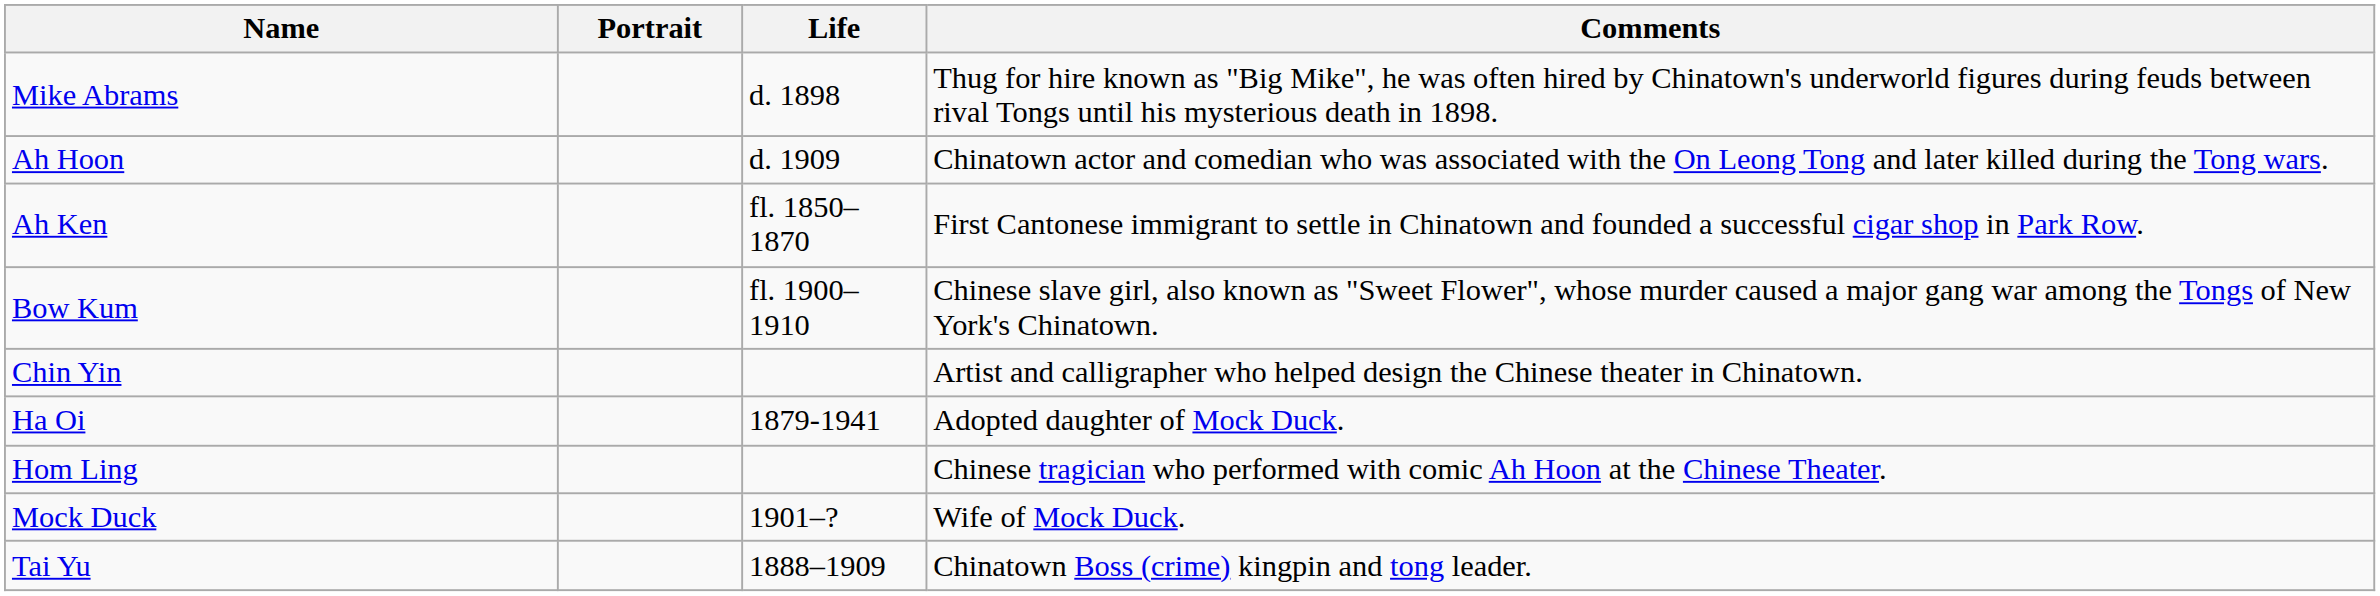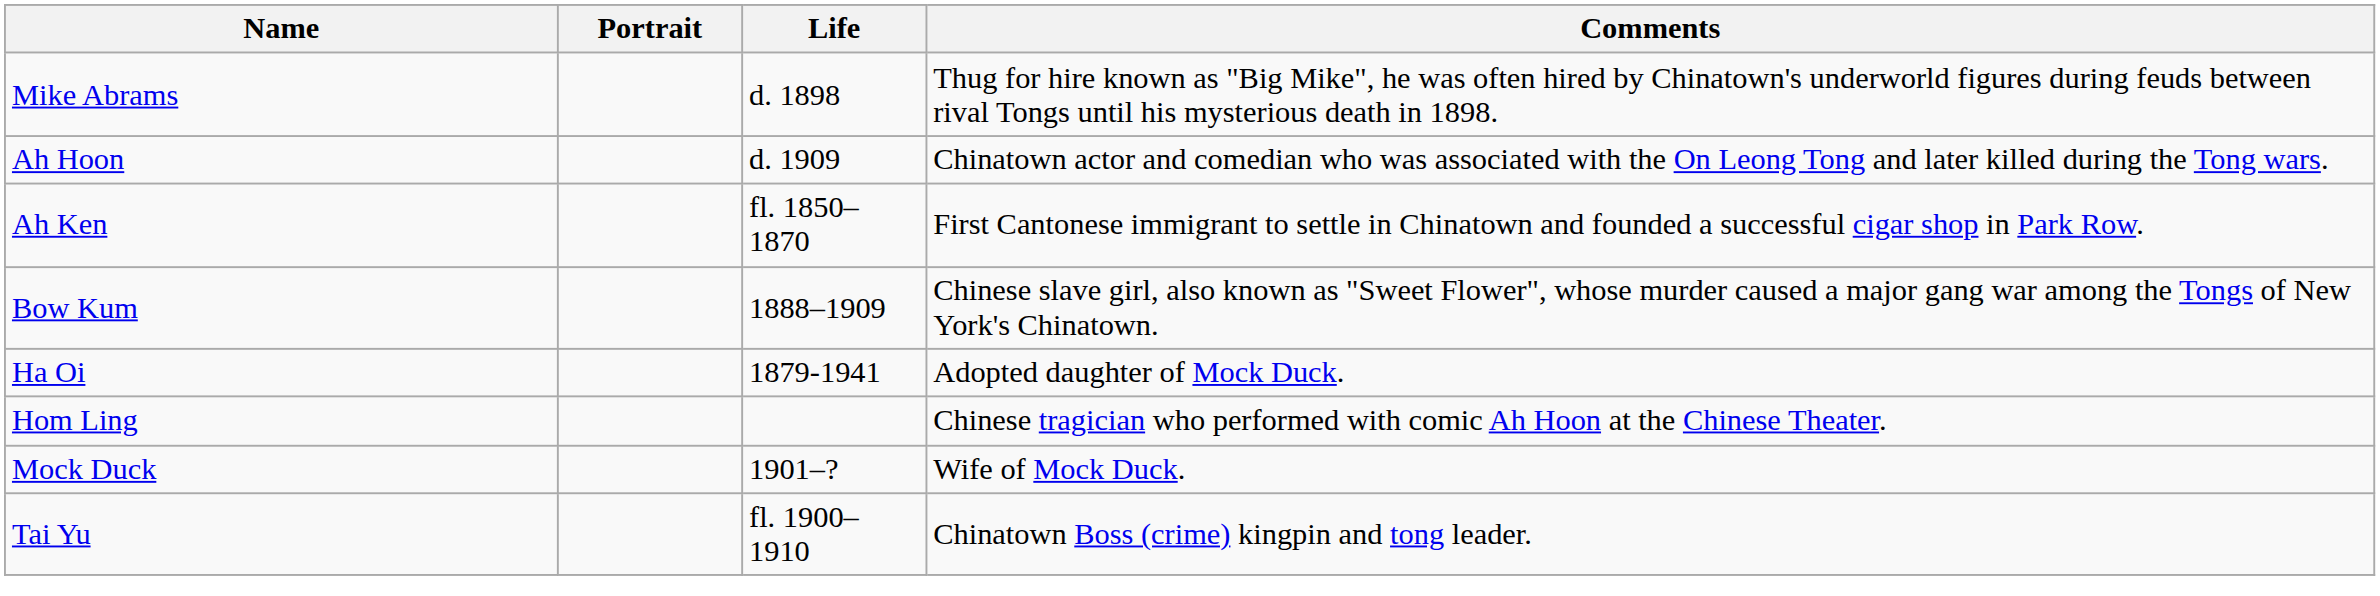Bow Kum | Life: fl. 1900–1910 -> 1888–1909
- row: Chin Yin | Artist and calligrapher who helped design the Chinese theater in Chinatown.
Tai Yu | Life: 1888–1909 -> fl. 1900–1910
